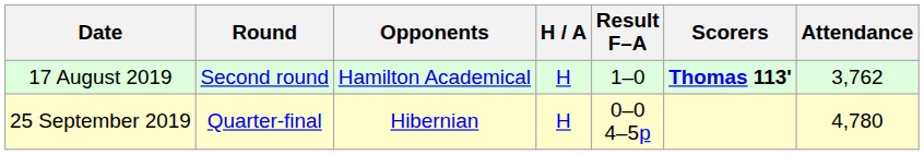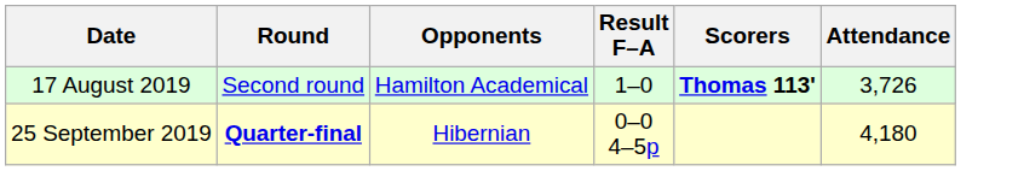- column: H / A | H | H
17 August 2019 | Attendance: 3,762 -> 3,726
25 September 2019 | Round: normal -> bold
25 September 2019 | Attendance: 4,780 -> 4,180
